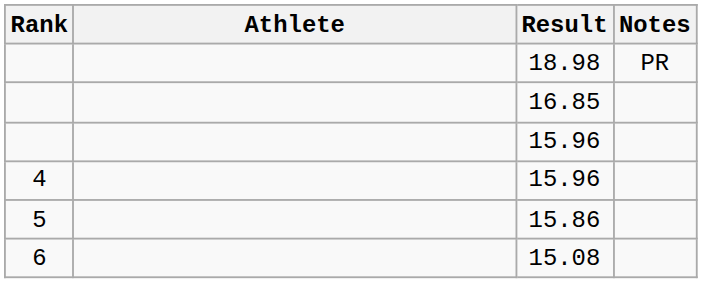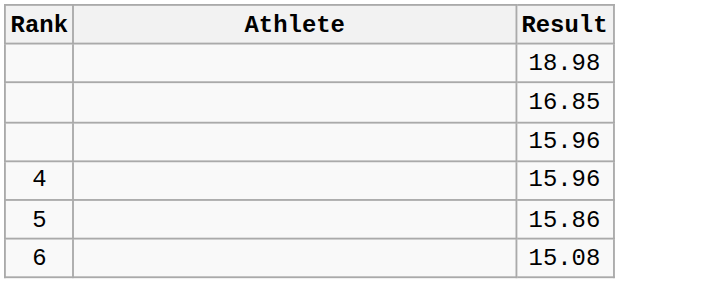- column: Notes | PR
